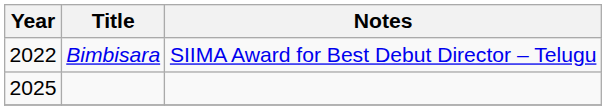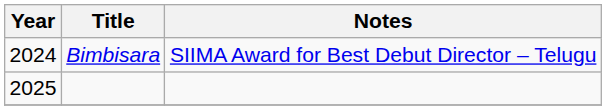Bimbisara | Year: 2022 -> 2024
